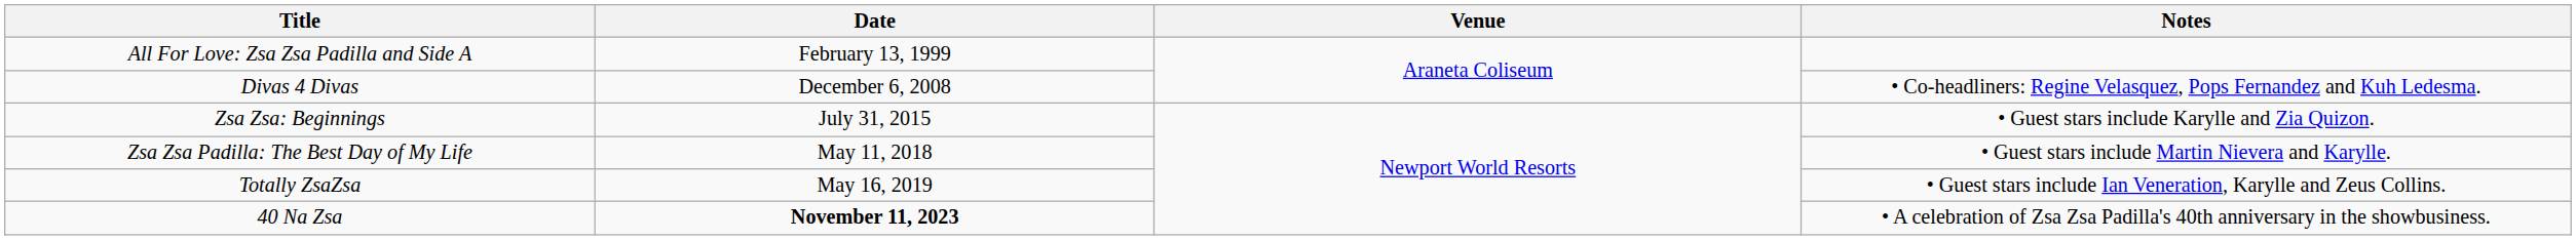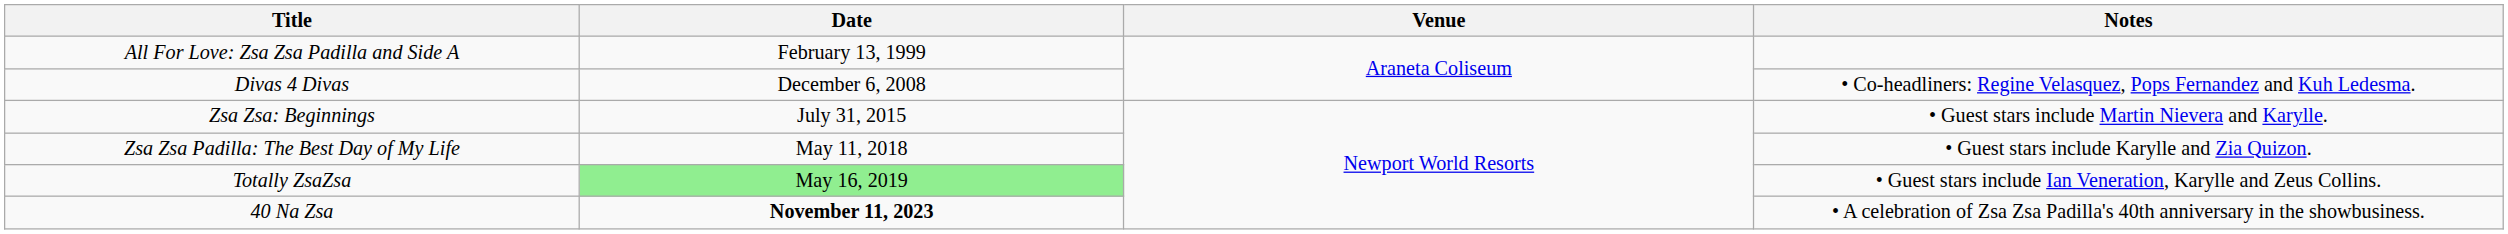Zsa Zsa: Beginnings | Notes: • Guest stars include Karylle and Zia Quizon. -> • Guest stars include Martin Nievera and Karylle.
Zsa Zsa Padilla: The Best Day of My Life | Notes: • Guest stars include Martin Nievera and Karylle. -> • Guest stars include Karylle and Zia Quizon.
Totally ZsaZsa | Date: no background -> lightgreen background
